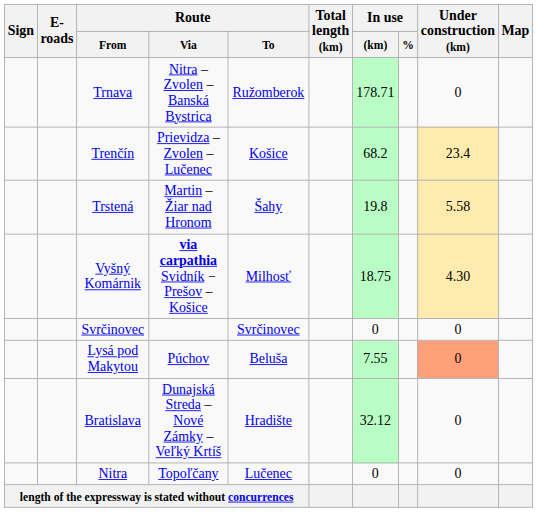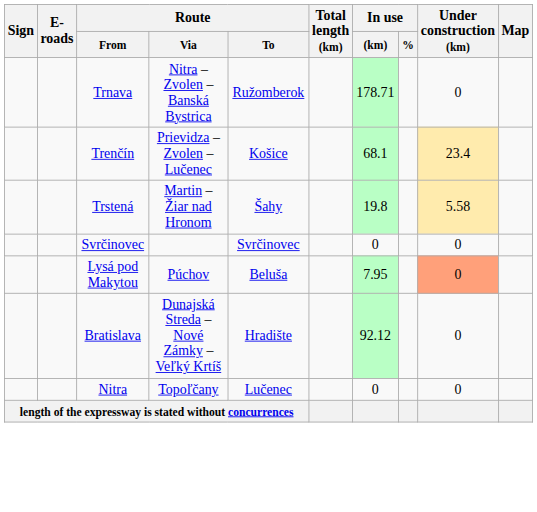Trenčín | In use / (km): 68.2 -> 68.1
- row: Vyšný Komárnik | via carpathia Svidník − Prešov – Košice | Milhosť | 18.75 | 4.30
Lysá pod Makytou | In use / (km): 7.55 -> 7.95
Bratislava | In use / (km): 32.12 -> 92.12
